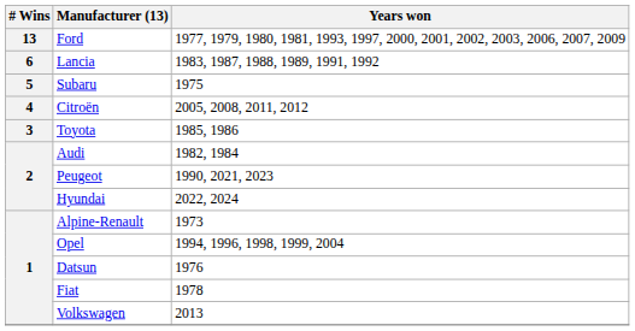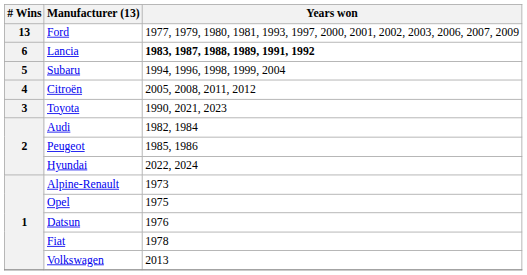Lancia | Years won: normal -> bold
Subaru | Years won: 1975 -> 1994, 1996, 1998, 1999, 2004
Toyota | Years won: 1985, 1986 -> 1990, 2021, 2023
Peugeot | Years won: 1990, 2021, 2023 -> 1985, 1986
Opel | Years won: 1994, 1996, 1998, 1999, 2004 -> 1975
